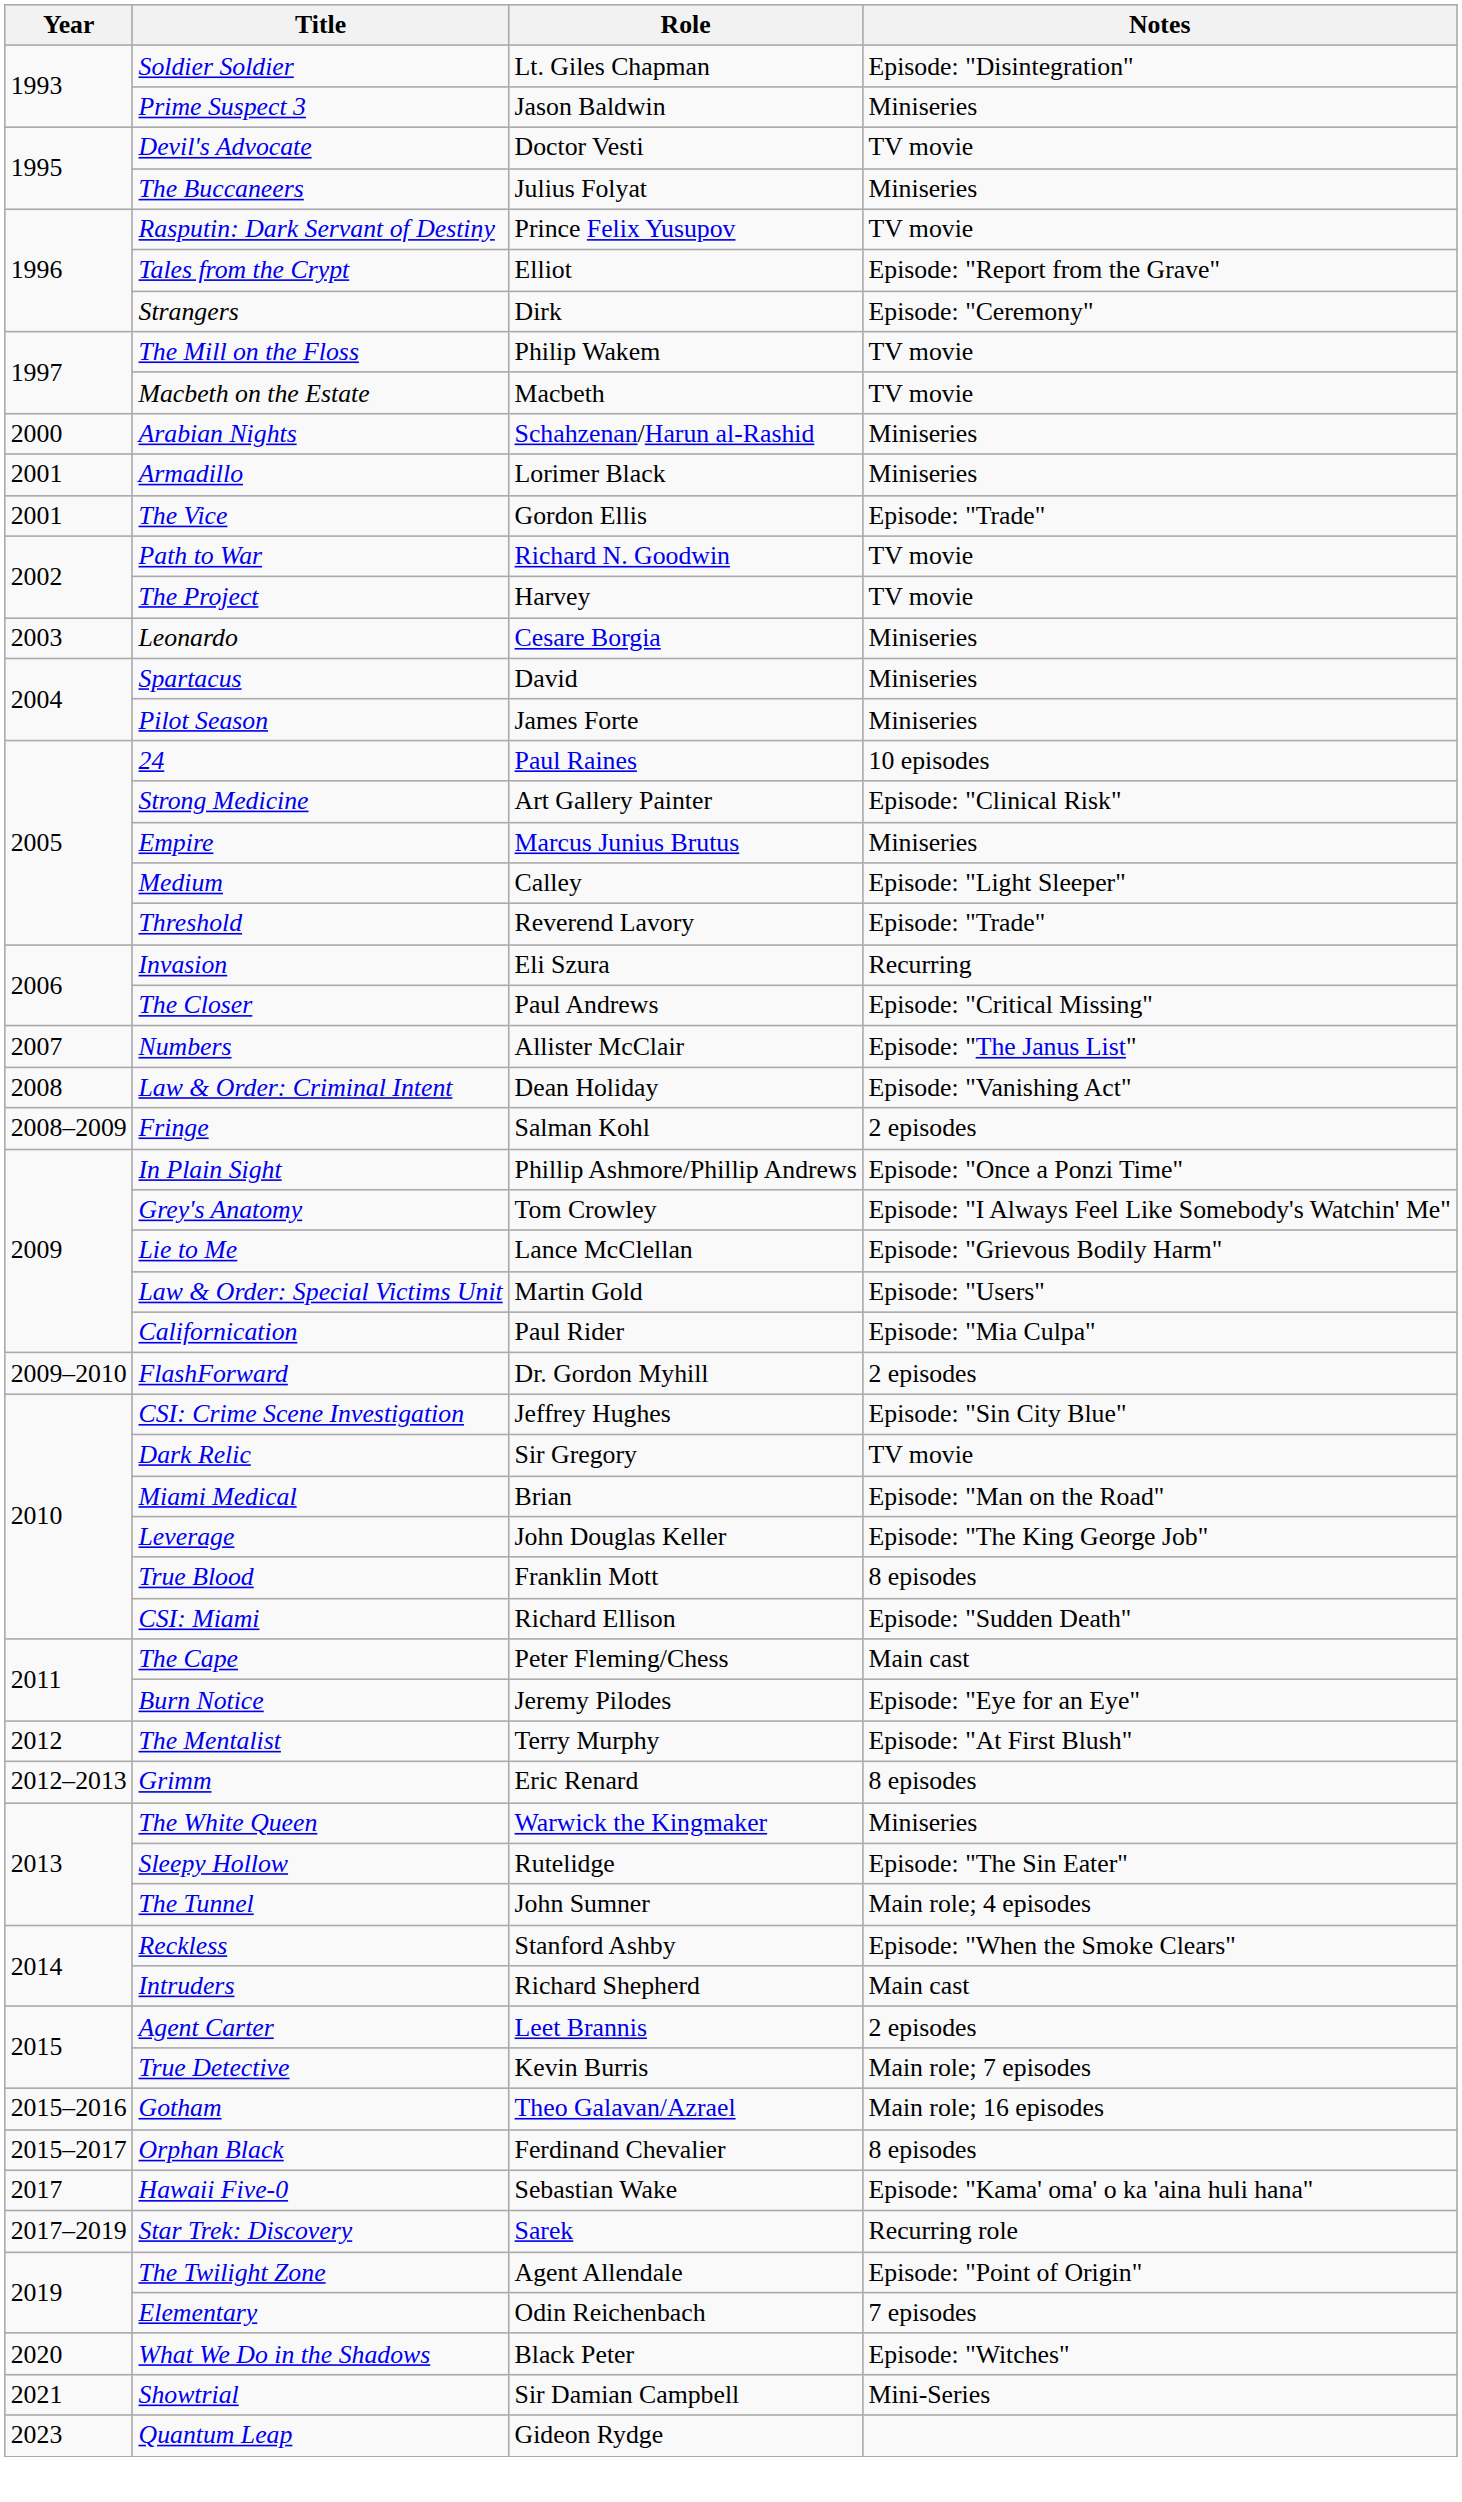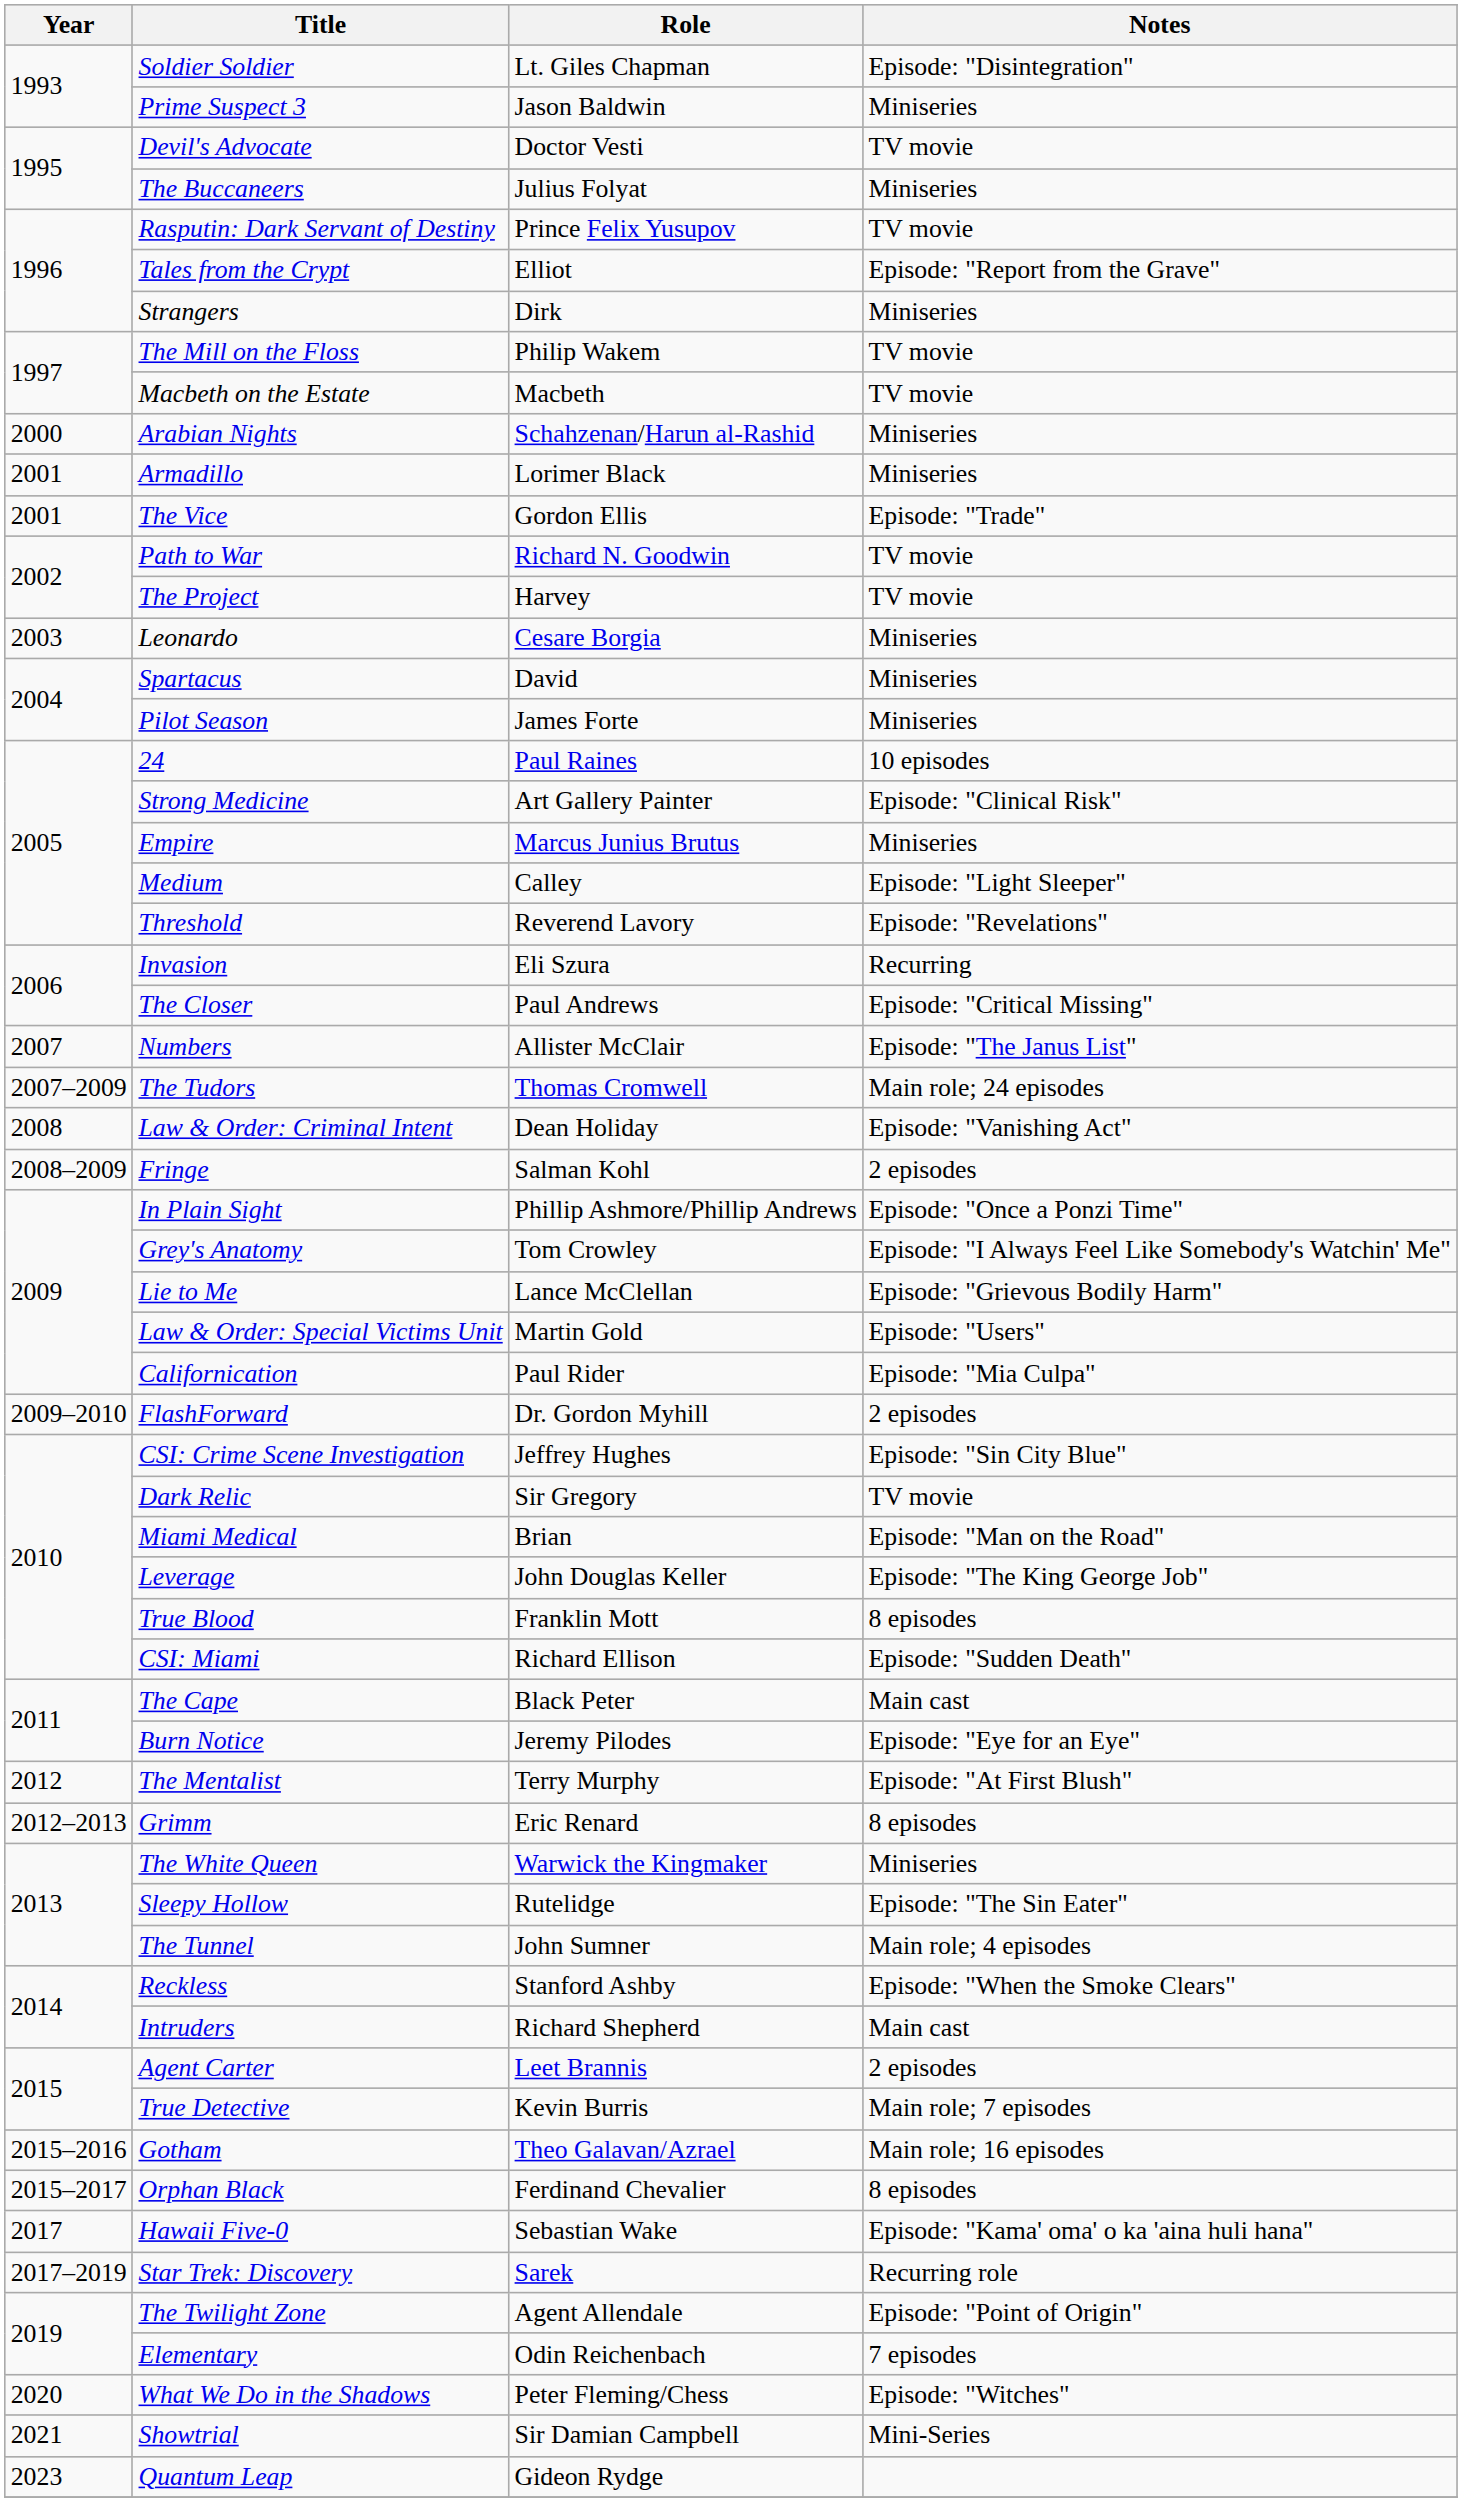Strangers | Notes: Episode: "Ceremony" -> Miniseries
Threshold | Notes: Episode: "Trade" -> Episode: "Revelations"
+ row: 2007–2009 | The Tudors | Thomas Cromwell | Main role; 24 episodes
The Cape | Role: Peter Fleming/Chess -> Black Peter
What We Do in the Shadows | Role: Black Peter -> Peter Fleming/Chess
